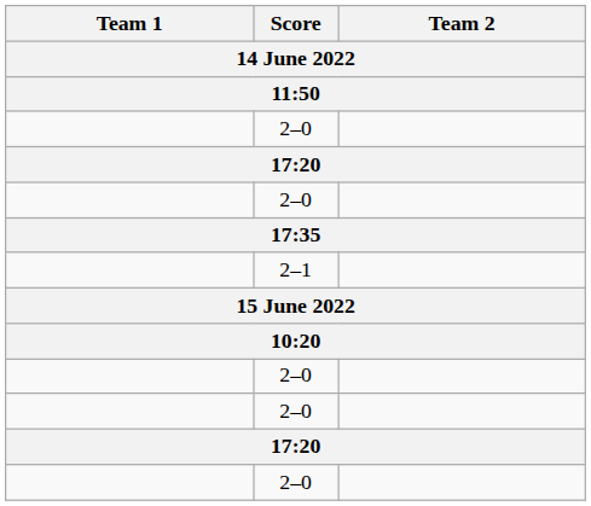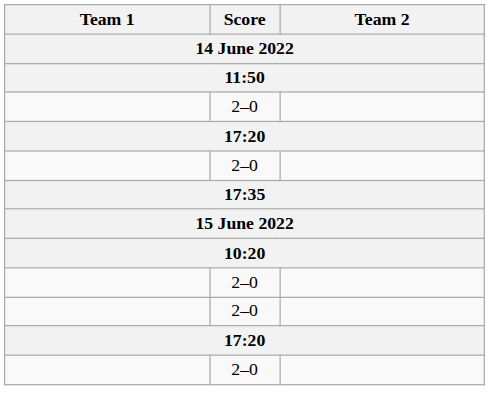- row: 2–1
